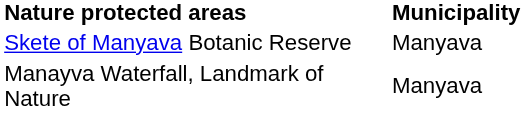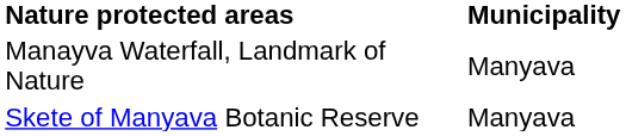rows swapped: Skete of Manyava Botanic Reserve <-> Manayva Waterfall, Landmark of Nature
